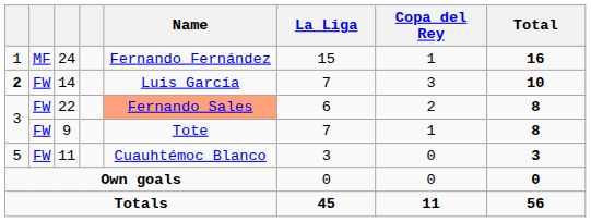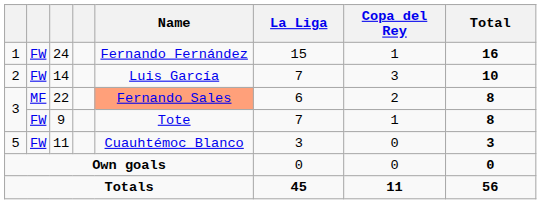24 | column 2: MF -> FW
14 | column 1: bold -> normal
22 | column 2: FW -> MF
